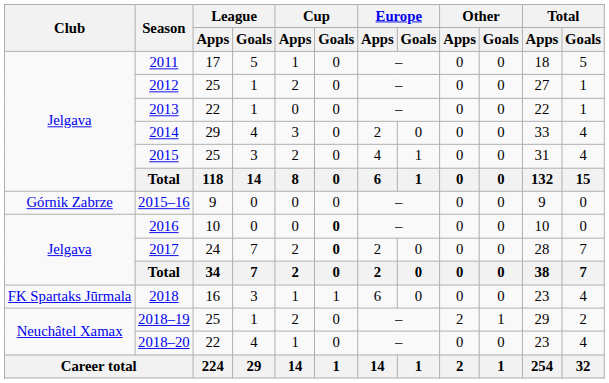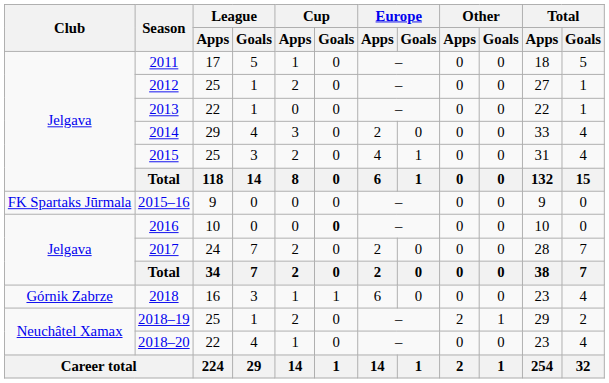2015–16 | Club: Górnik Zabrze -> FK Spartaks Jūrmala
2017 | Cup / Goals: bold -> normal
2018 | Club: FK Spartaks Jūrmala -> Górnik Zabrze
